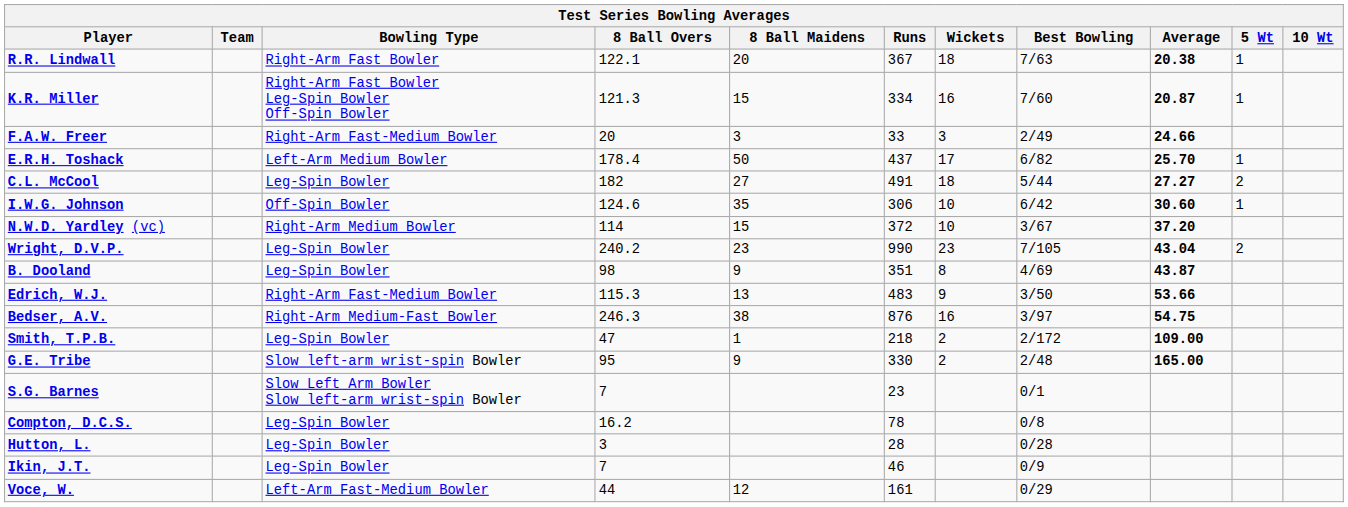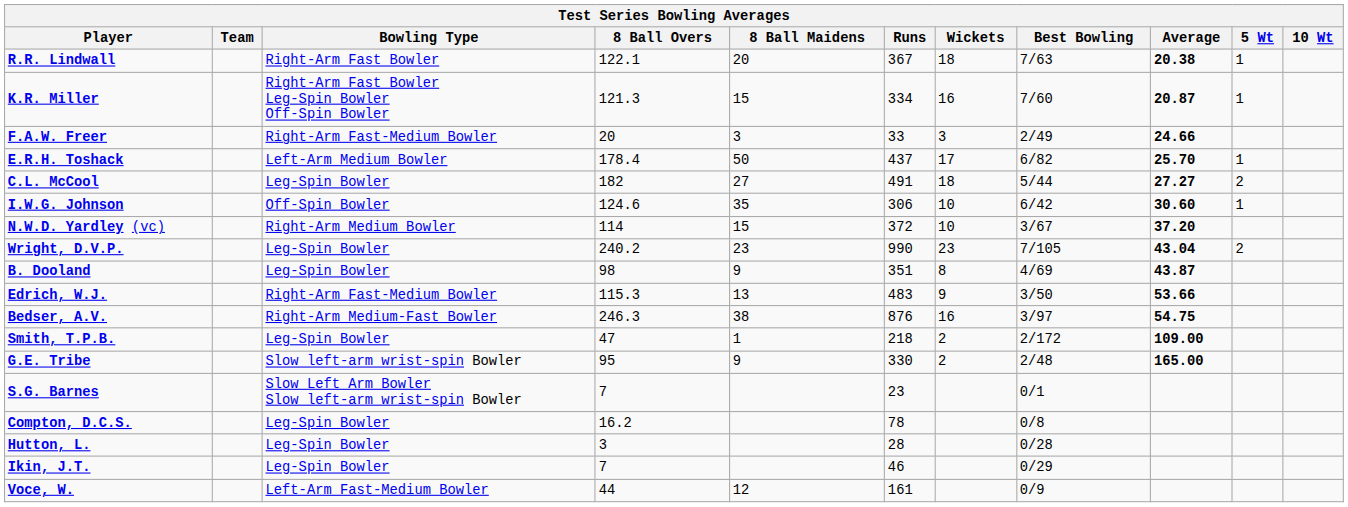Ikin, J.T. | Best Bowling: 0/9 -> 0/29
Voce, W. | Best Bowling: 0/29 -> 0/9
